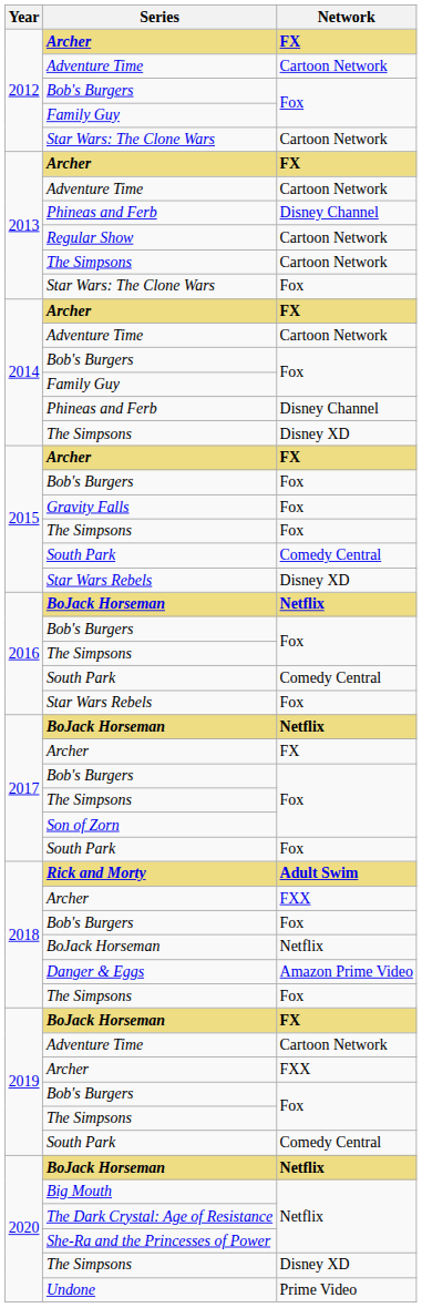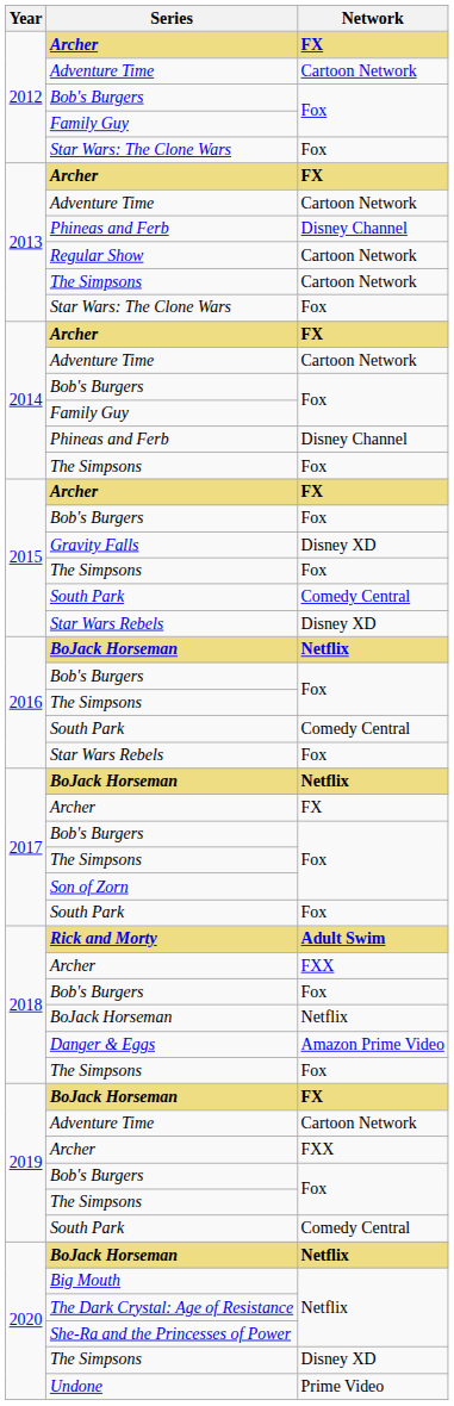2012 / Star Wars: The Clone Wars | Network: Cartoon Network -> Fox
2014 / The Simpsons | Network: Disney XD -> Fox
Gravity Falls | Network: Fox -> Disney XD
